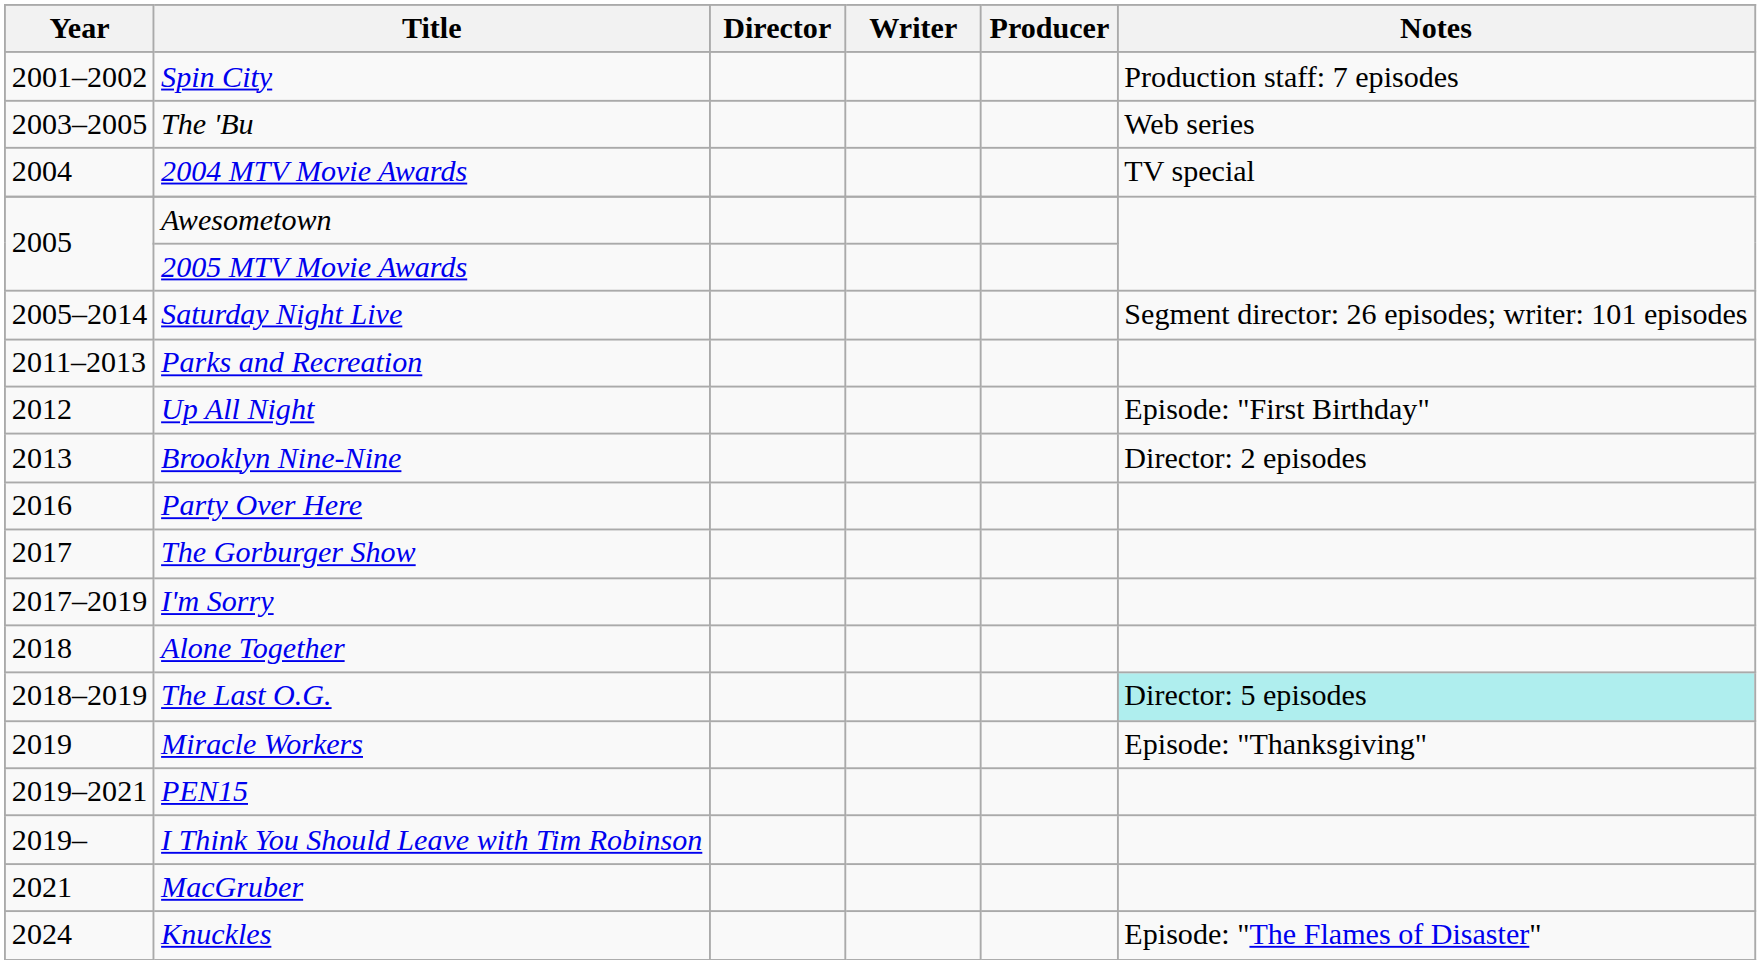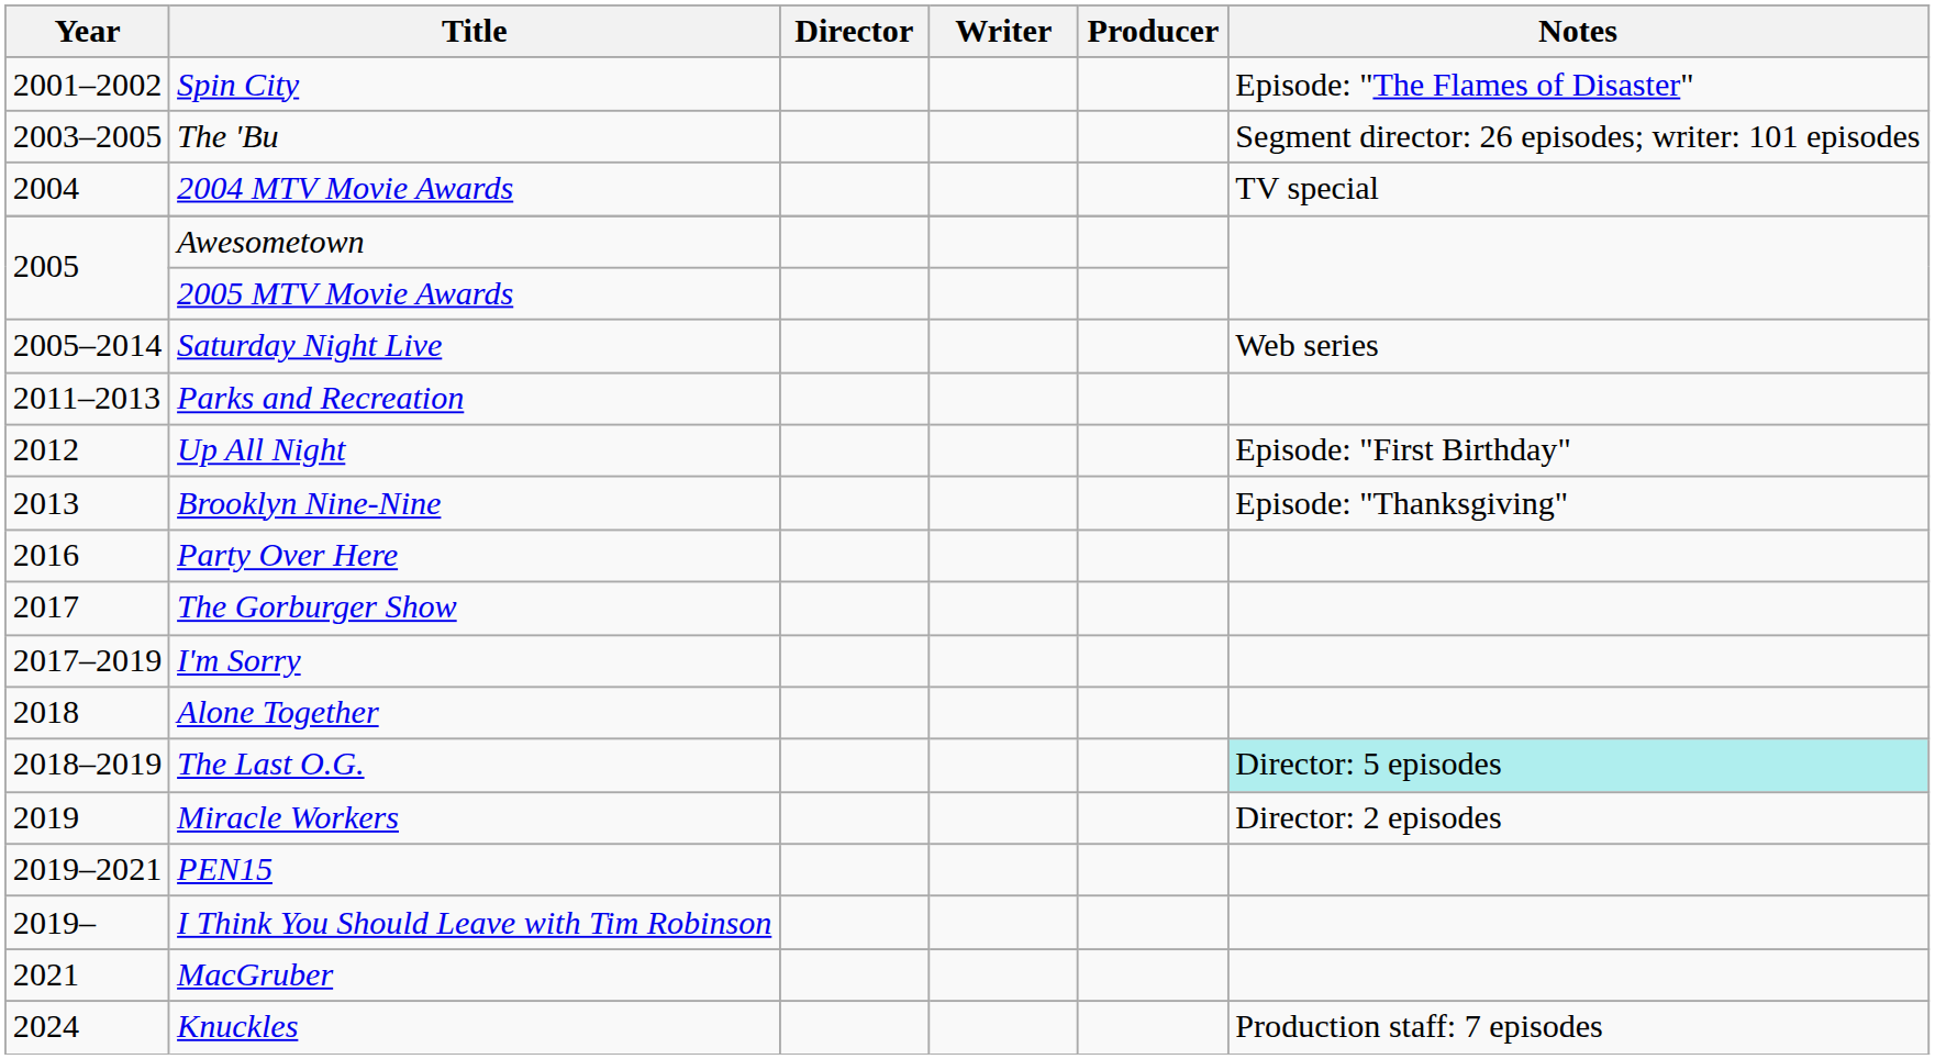Spin City | Notes: Production staff: 7 episodes -> Episode: "The Flames of Disaster"
The 'Bu | Notes: Web series -> Segment director: 26 episodes; writer: 101 episodes
Saturday Night Live | Notes: Segment director: 26 episodes; writer: 101 episodes -> Web series
Brooklyn Nine-Nine | Notes: Director: 2 episodes -> Episode: "Thanksgiving"
Miracle Workers | Notes: Episode: "Thanksgiving" -> Director: 2 episodes
Knuckles | Notes: Episode: "The Flames of Disaster" -> Production staff: 7 episodes
